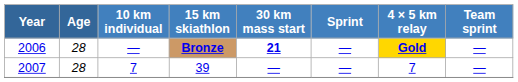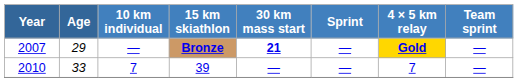Bronze | Year: 2006 -> 2007
Bronze | Age: 28 -> 29
39 | Year: 2007 -> 2010
39 | Age: 28 -> 33
